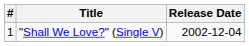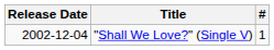columns swapped: # <-> Release Date
